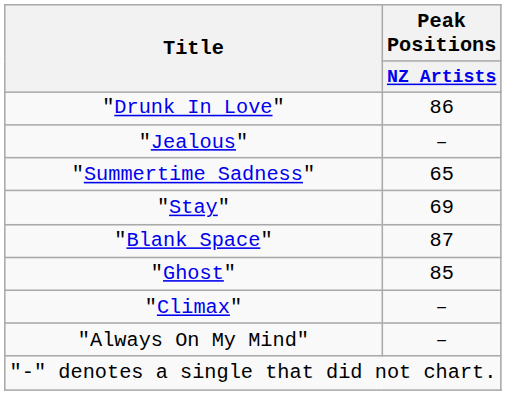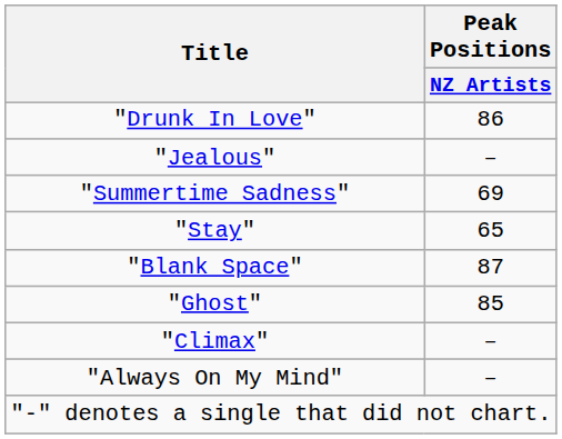"Summertime Sadness" | Peak Positions / NZ Artists: 65 -> 69
"Stay" | Peak Positions / NZ Artists: 69 -> 65
